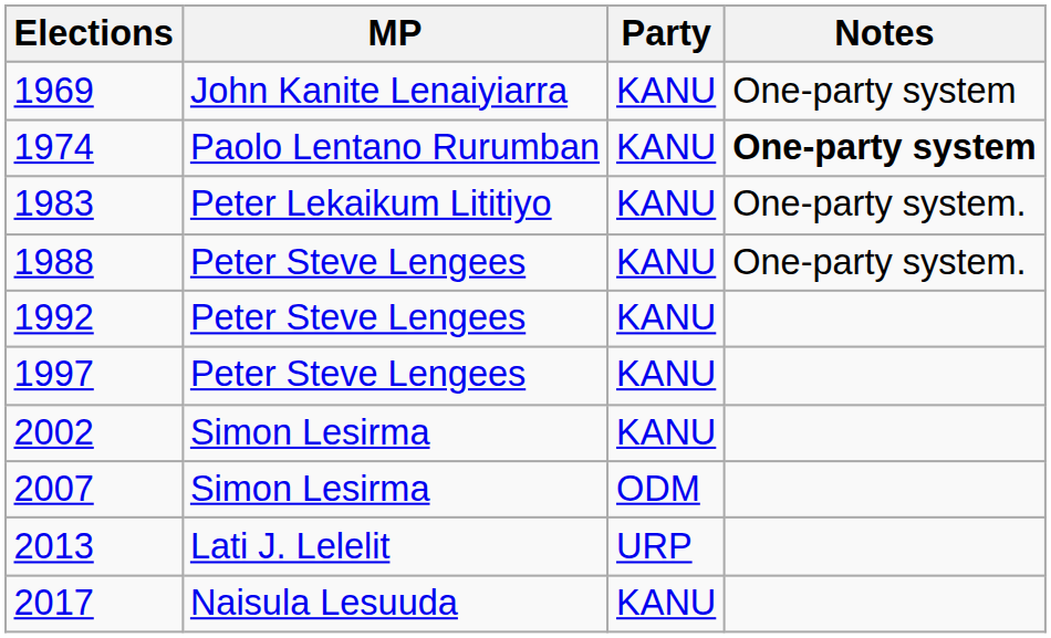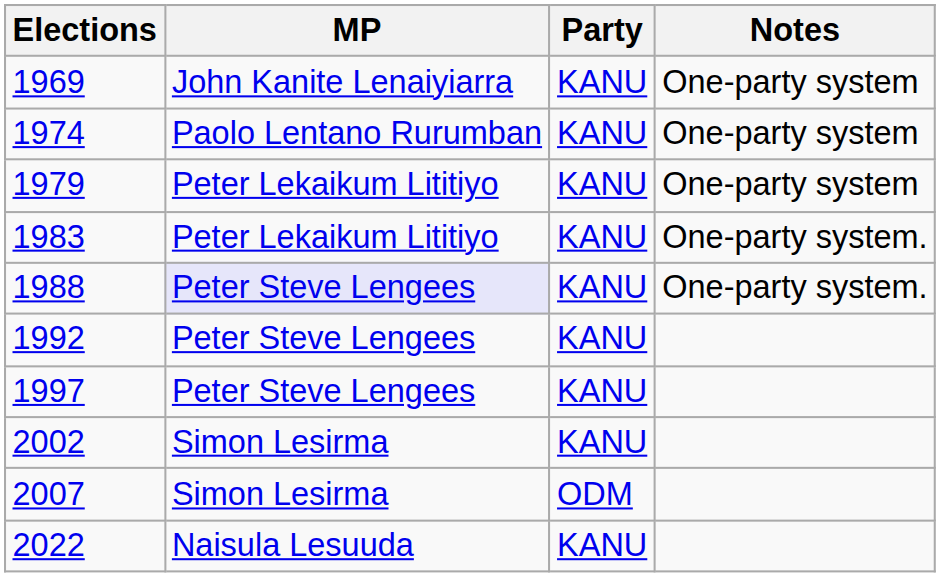1974 | Notes: bold -> normal
+ row: 1979 | Peter Lekaikum Lititiyo | KANU | One-party system
1988 | MP: no background -> lavender background
- row: 2013 | Lati J. Lelelit | URP
- row: 2017 | Naisula Lesuuda | KANU
+ row: 2022 | Naisula Lesuuda | KANU
